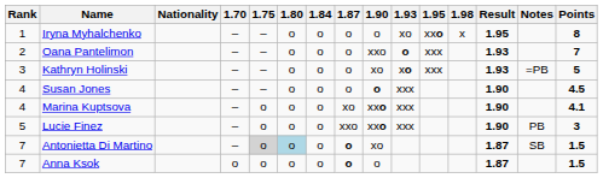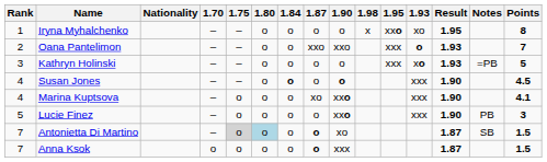columns swapped: 1.93 <-> 1.98
Oana Pantelimon | 1.87: o -> xxo
Kathryn Holinski | 1.90: xo -> o
Susan Jones | 1.84: normal -> bold
Lucie Finez | 1.87: xxo -> o
Anna Ksok | 1.90: o -> xxx
